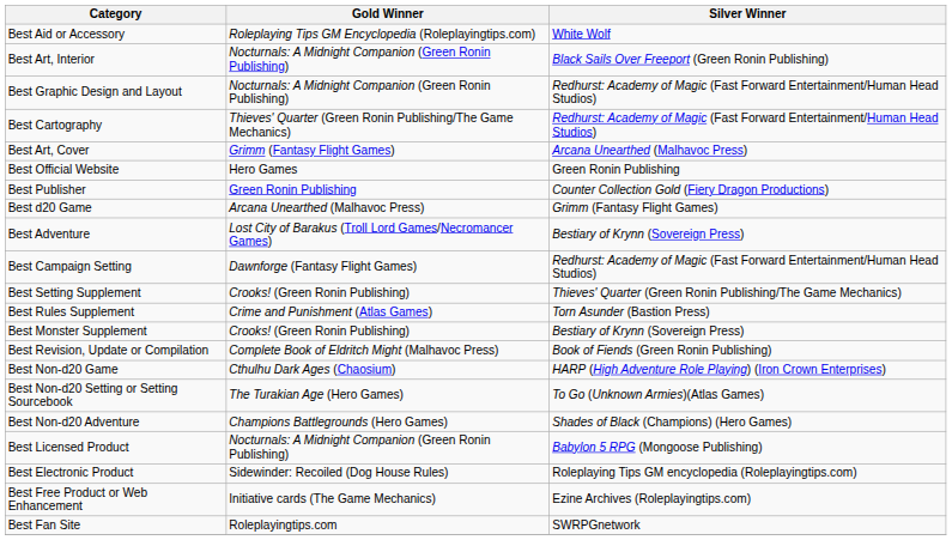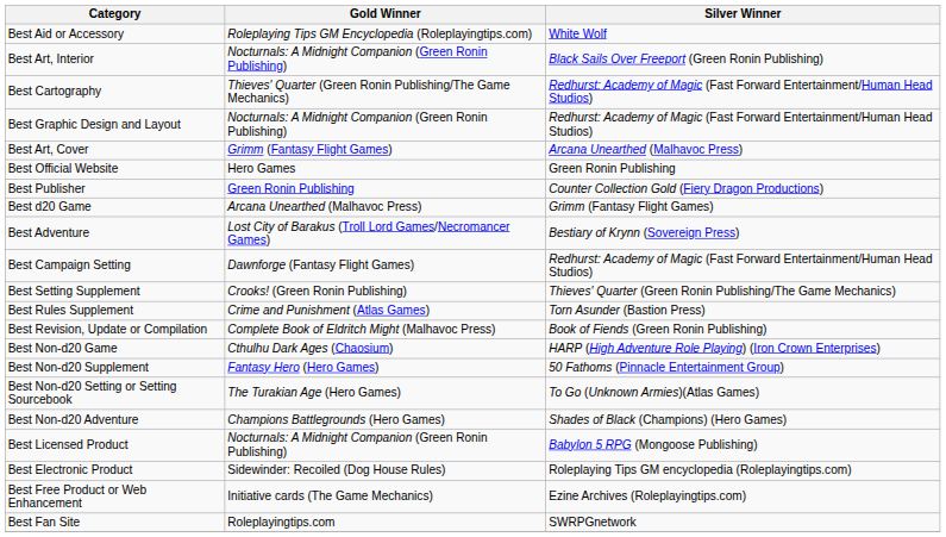rows swapped: Best Cartography <-> Best Graphic Design and Layout
- row: Best Monster Supplement | Crooks! (Green Ronin Publishing) | Bestiary of Krynn (Sovereign Press)
+ row: Best Non-d20 Supplement | Fantasy Hero (Hero Games) | 50 Fathoms (Pinnacle Entertainment Group)
